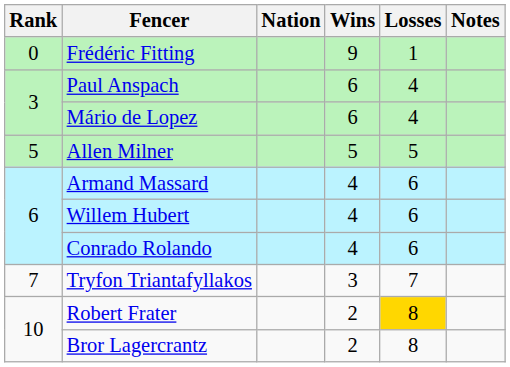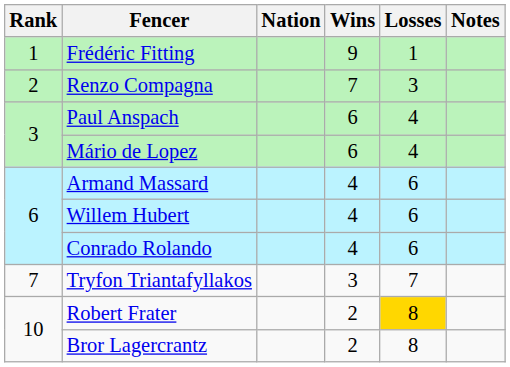Frédéric Fitting | Rank: 0 -> 1
+ row: 2 | Renzo Compagna | 7 | 3
- row: 5 | Allen Milner | 5 | 5
